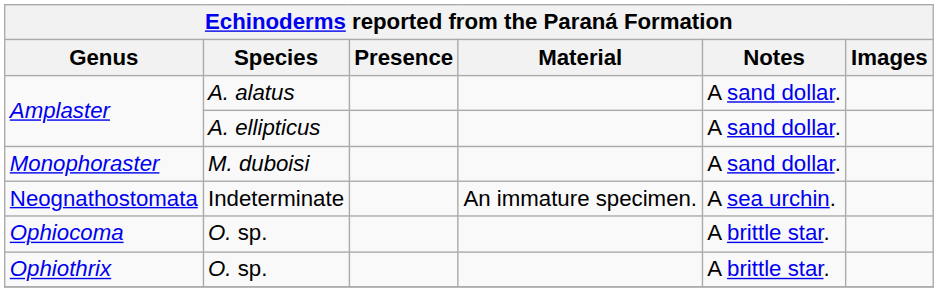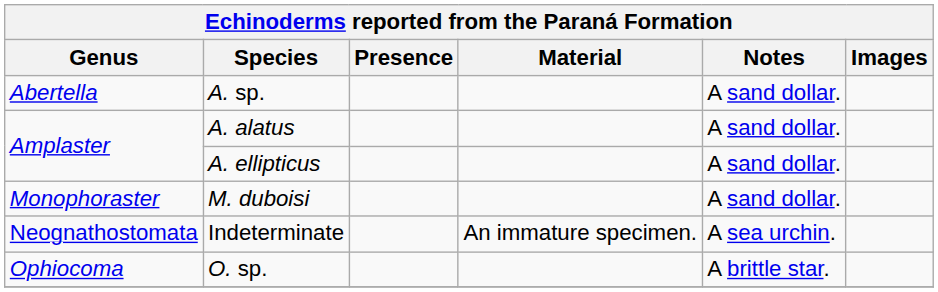+ row: Abertella | A. sp. | A sand dollar.
- row: Ophiothrix | O. sp. | A brittle star.
